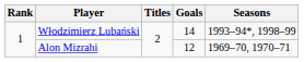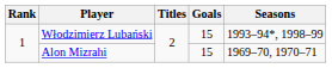Włodzimierz Lubański | Goals: 14 -> 15
Alon Mizrahi | Goals: 12 -> 15
